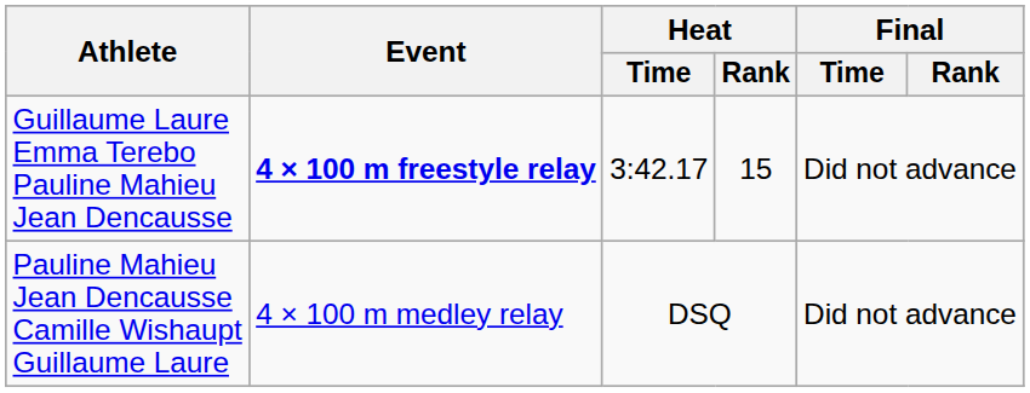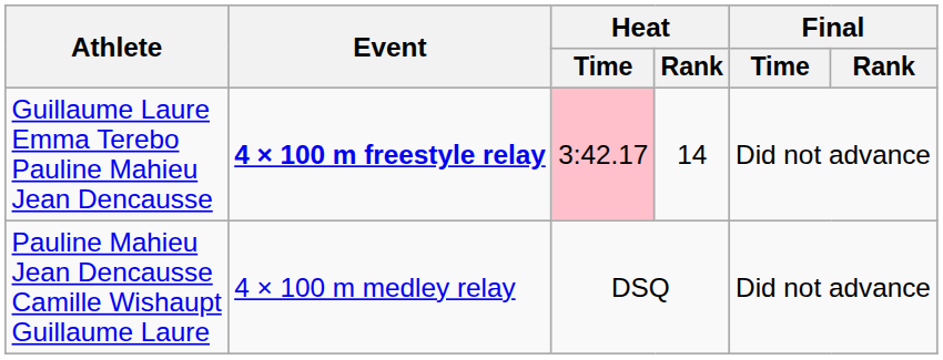Guillaume Laure Emma Terebo Pauline Mahieu Jean Dencausse | Heat / Time: no background -> pink background
Guillaume Laure Emma Terebo Pauline Mahieu Jean Dencausse | Heat / Rank: 15 -> 14
